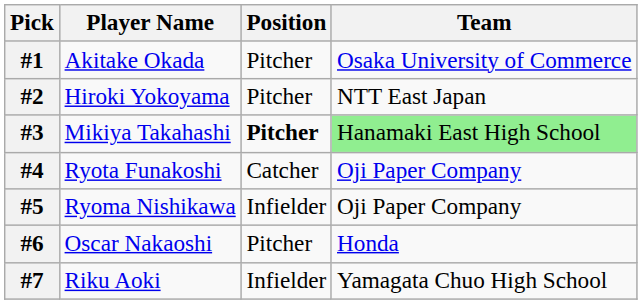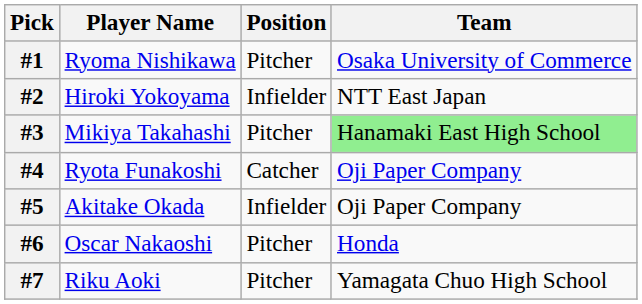#1 | Player Name: Akitake Okada -> Ryoma Nishikawa
#2 | Position: Pitcher -> Infielder
#3 | Position: bold -> normal
#5 | Player Name: Ryoma Nishikawa -> Akitake Okada
#7 | Position: Infielder -> Pitcher
